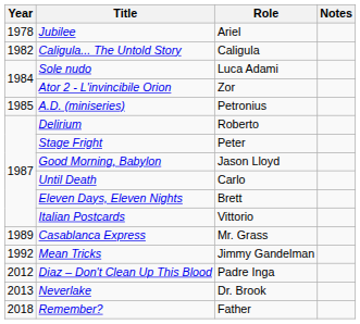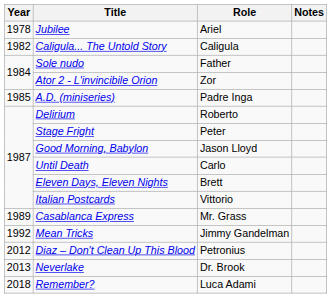Sole nudo | Role: Luca Adami -> Father
A.D. (miniseries) | Role: Petronius -> Padre Inga
Diaz – Don't Clean Up This Blood | Role: Padre Inga -> Petronius
Remember? | Role: Father -> Luca Adami
